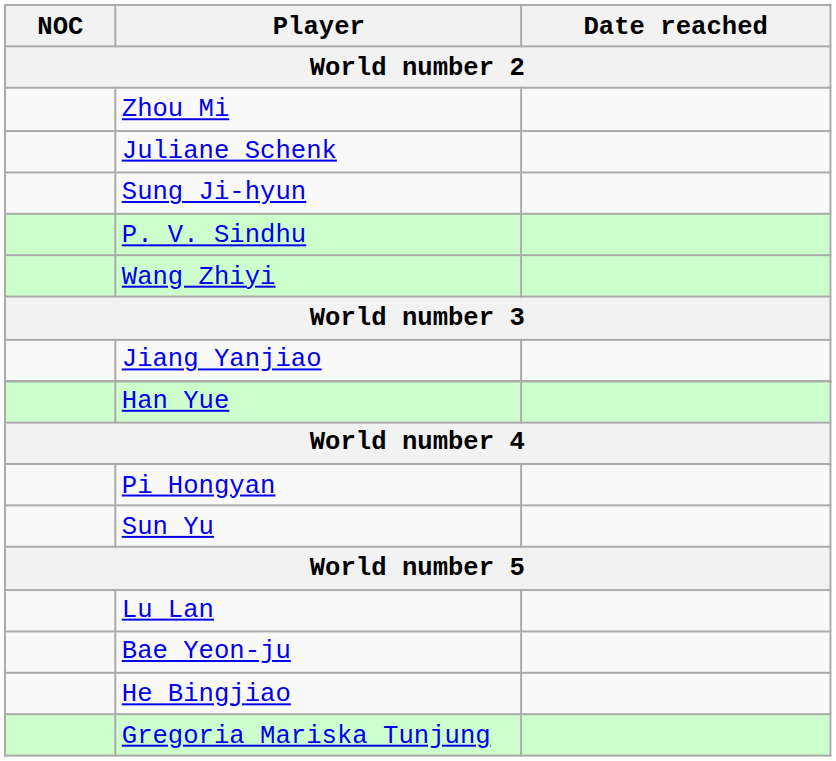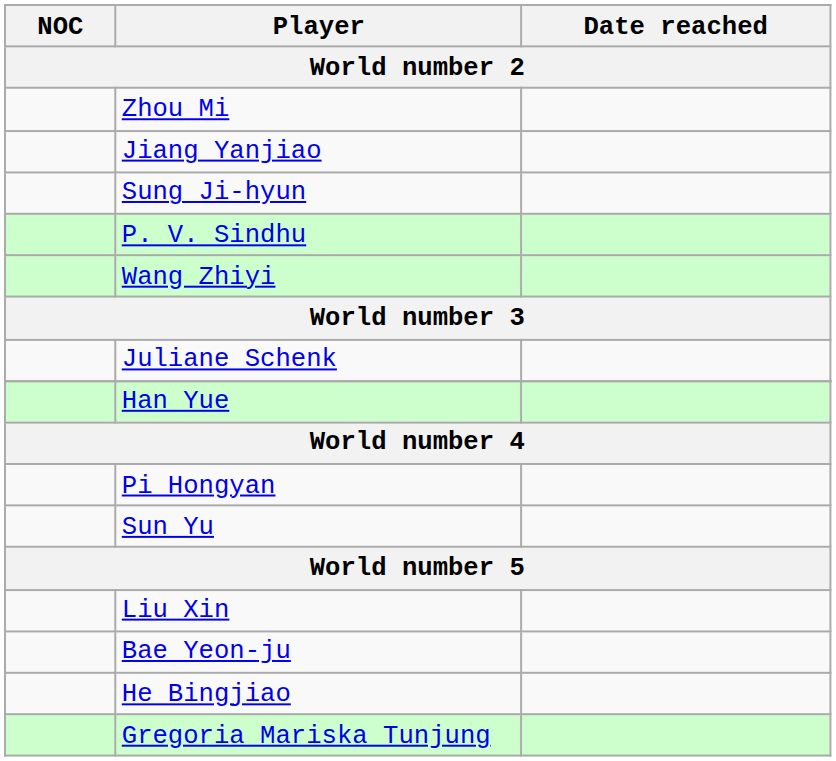rows swapped: Juliane Schenk <-> Jiang Yanjiao
- row: Lu Lan
+ row: Liu Xin
